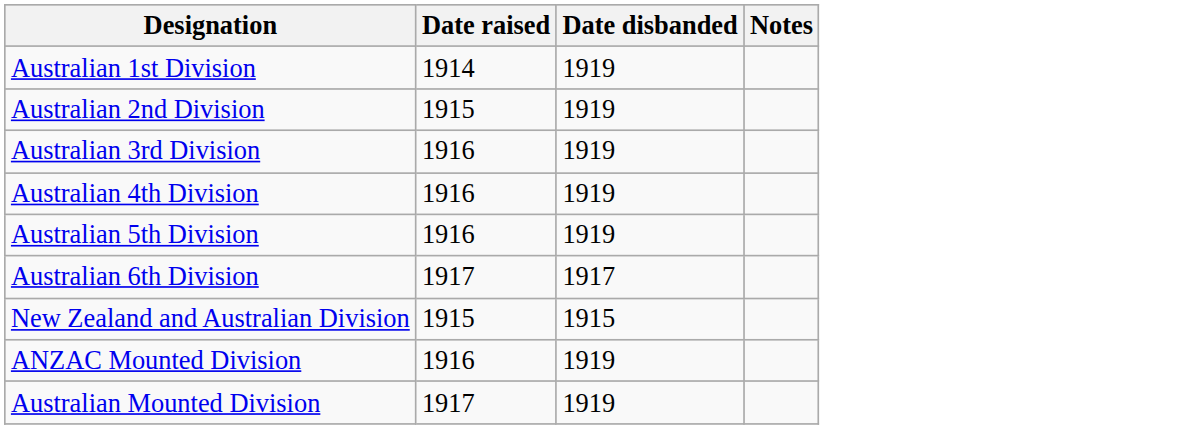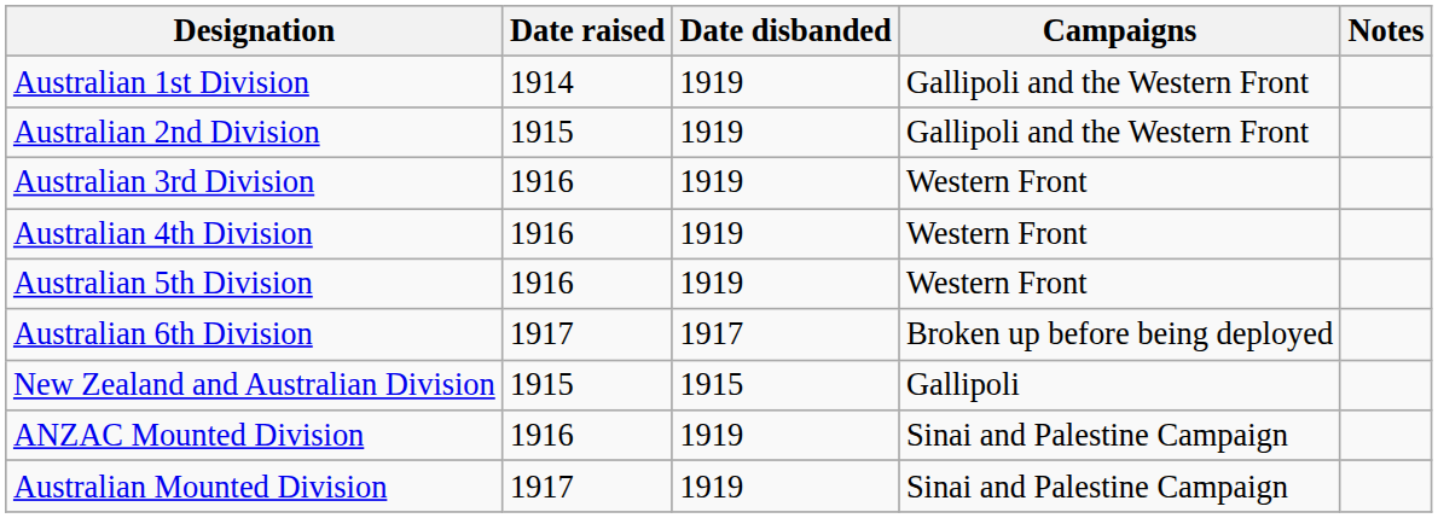+ column: Campaigns | Gallipoli and the Western Front | Gallipoli and the Western Front | Western Front | Western Front | Western Front | Broken up before being deployed | Gallipoli | Sinai and Palestine Campaign | Sinai and Palestine Campaign
